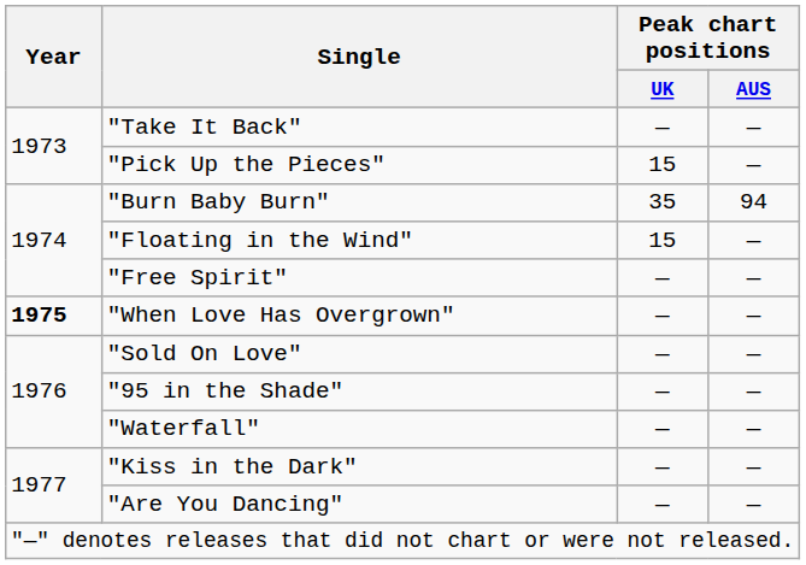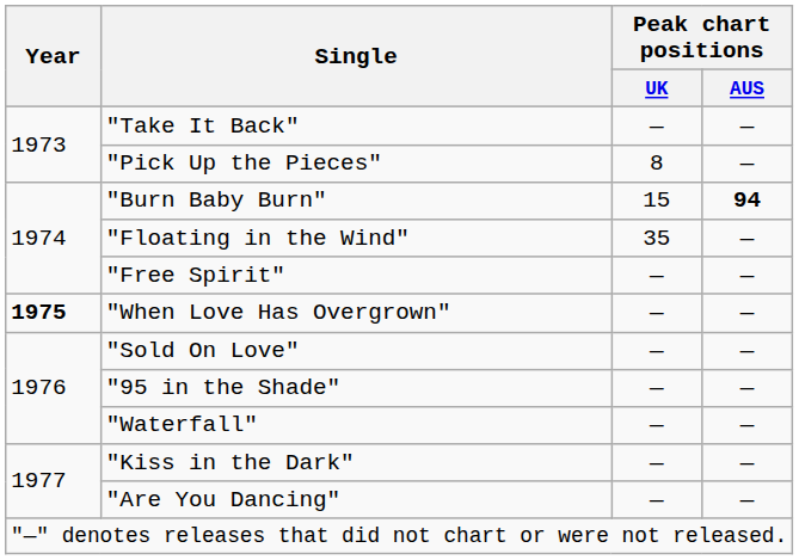"Pick Up the Pieces" | Peak chart positions / UK: 15 -> 8
"Burn Baby Burn" | Peak chart positions / UK: 35 -> 15
"Burn Baby Burn" | Peak chart positions / AUS: normal -> bold
"Floating in the Wind" | Peak chart positions / UK: 15 -> 35
